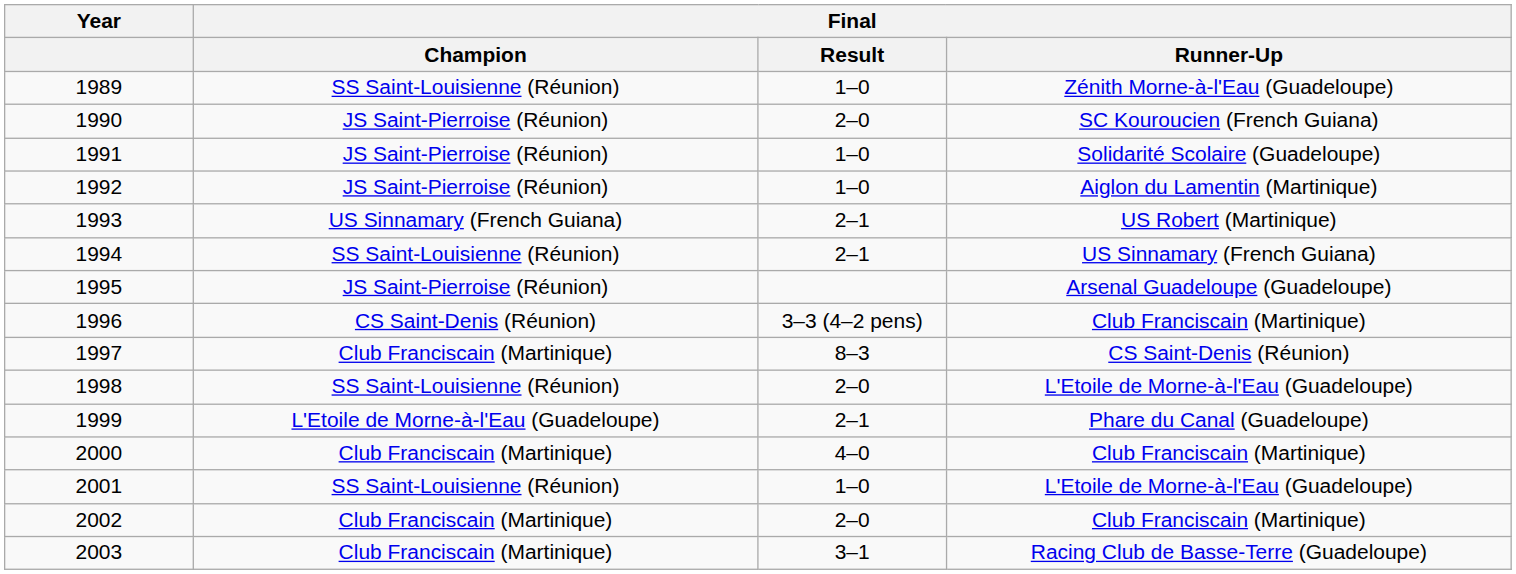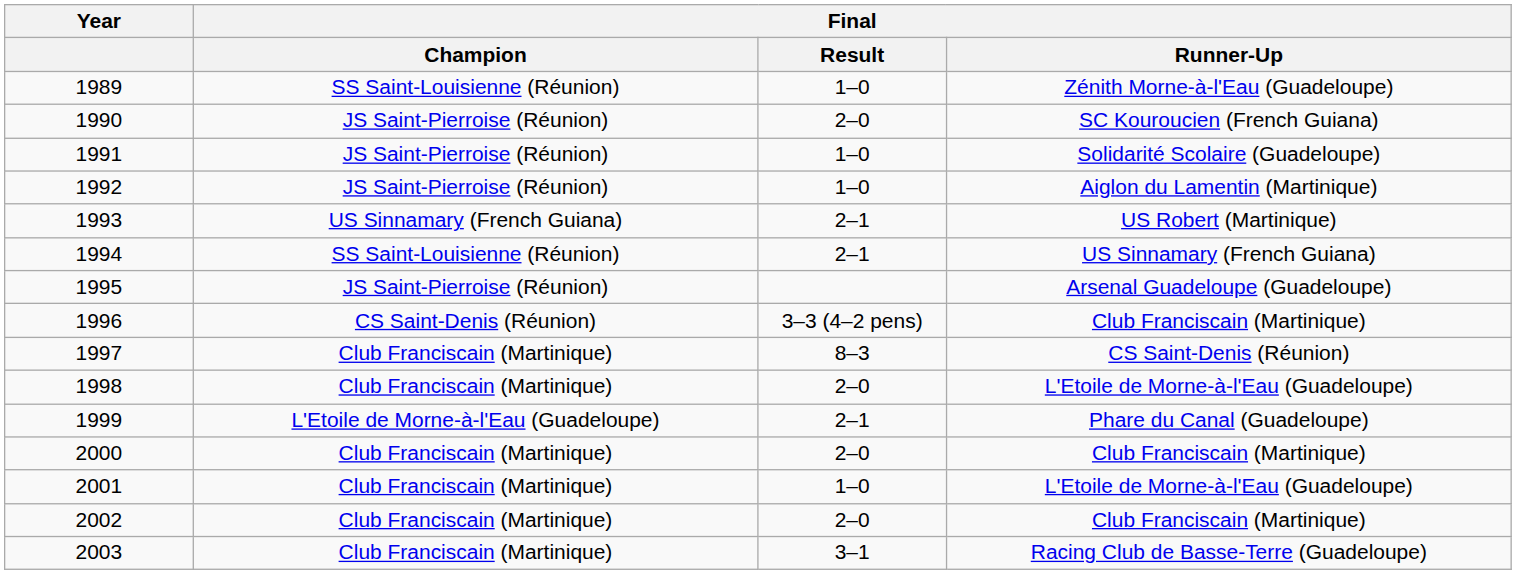1998 | Final / Champion: SS Saint-Louisienne (Réunion) -> Club Franciscain (Martinique)
2000 | Final / Result: 4–0 -> 2–0
2001 | Final / Champion: SS Saint-Louisienne (Réunion) -> Club Franciscain (Martinique)
